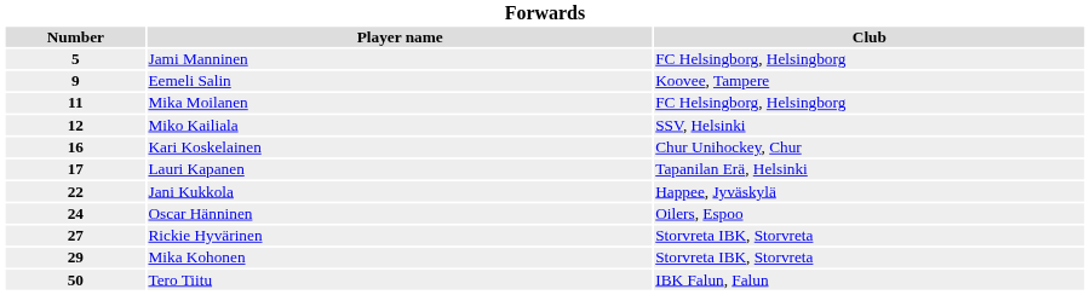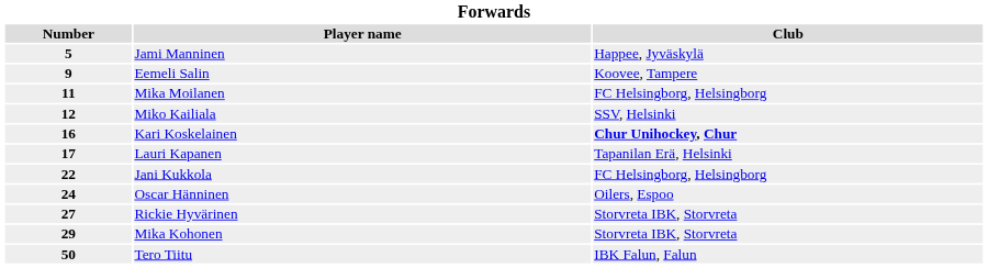Jami Manninen | Club: FC Helsingborg, Helsingborg -> Happee, Jyväskylä
Kari Koskelainen | Club: normal -> bold
Jani Kukkola | Club: Happee, Jyväskylä -> FC Helsingborg, Helsingborg
